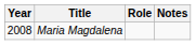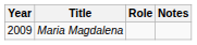Maria Magdalena | Year: 2008 -> 2009
